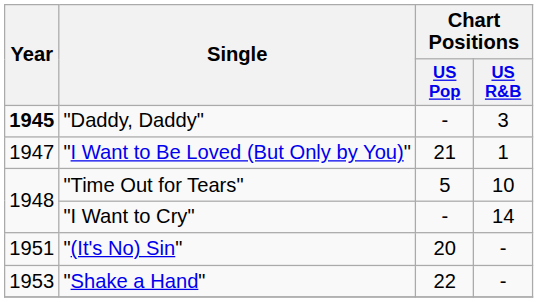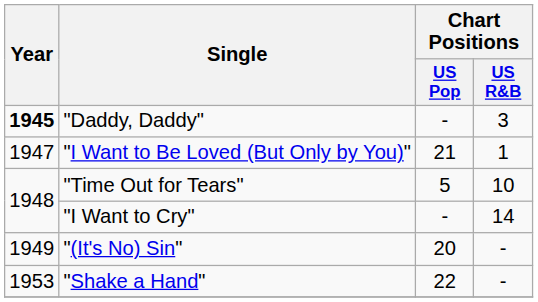"(It's No) Sin" | Year: 1951 -> 1949
